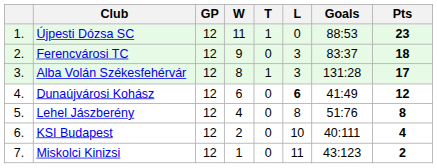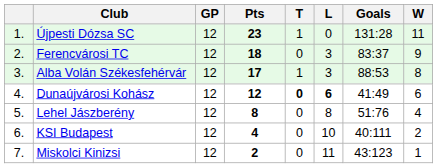columns swapped: W <-> Pts
Újpesti Dózsa SC | Goals: 88:53 -> 131:28
Alba Volán Székesfehérvár | Goals: 131:28 -> 88:53
Dunaújvárosi Kohász | T: normal -> bold
